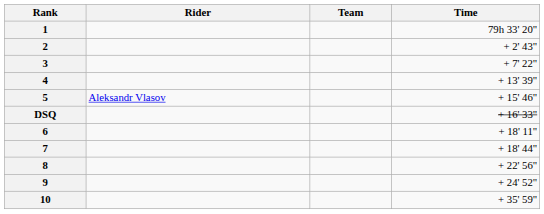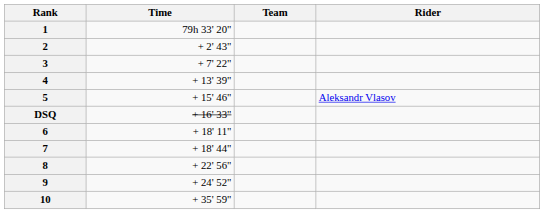columns swapped: Rider <-> Time
